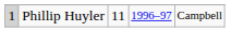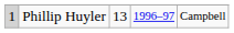Phillip Huyler | column 3: 11 -> 13
